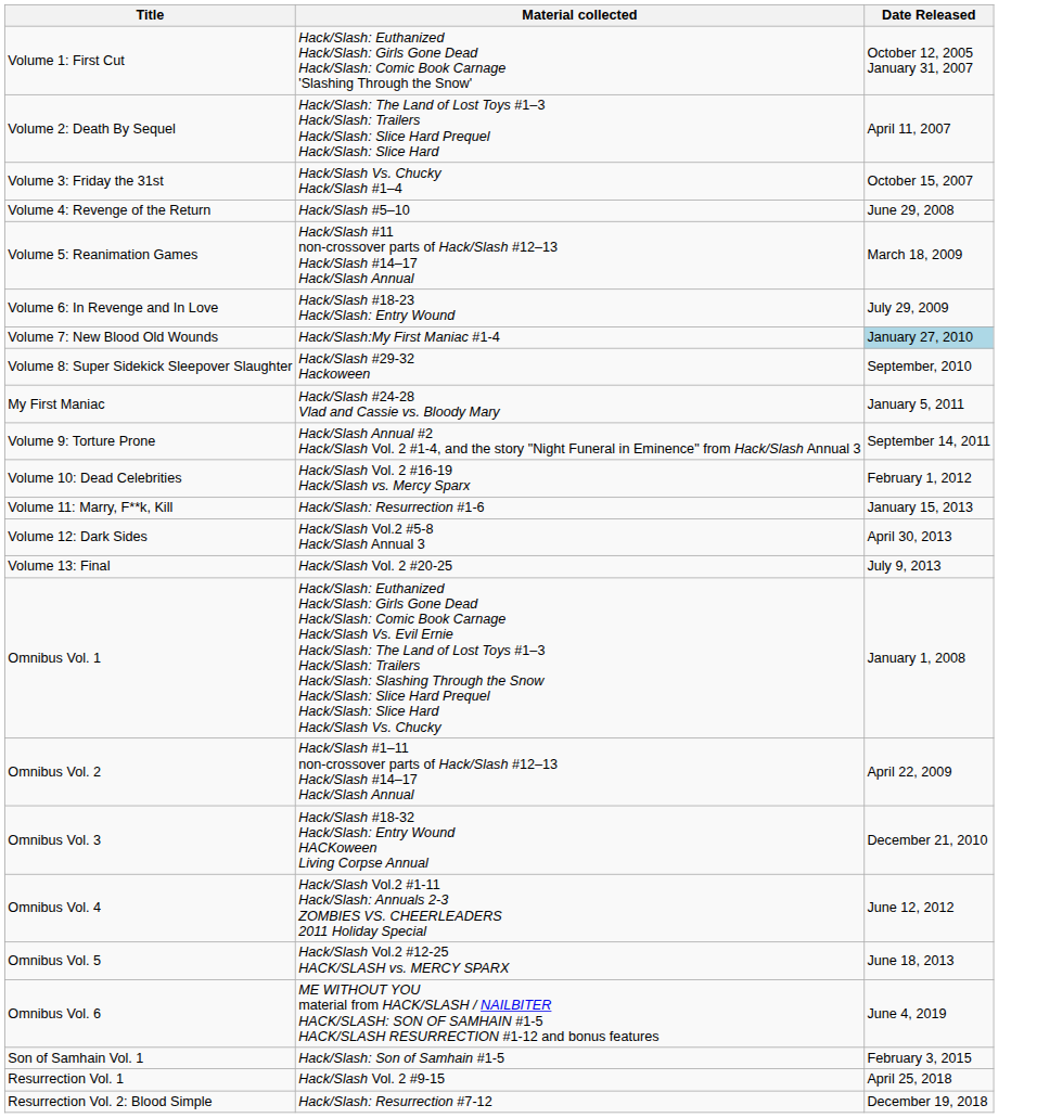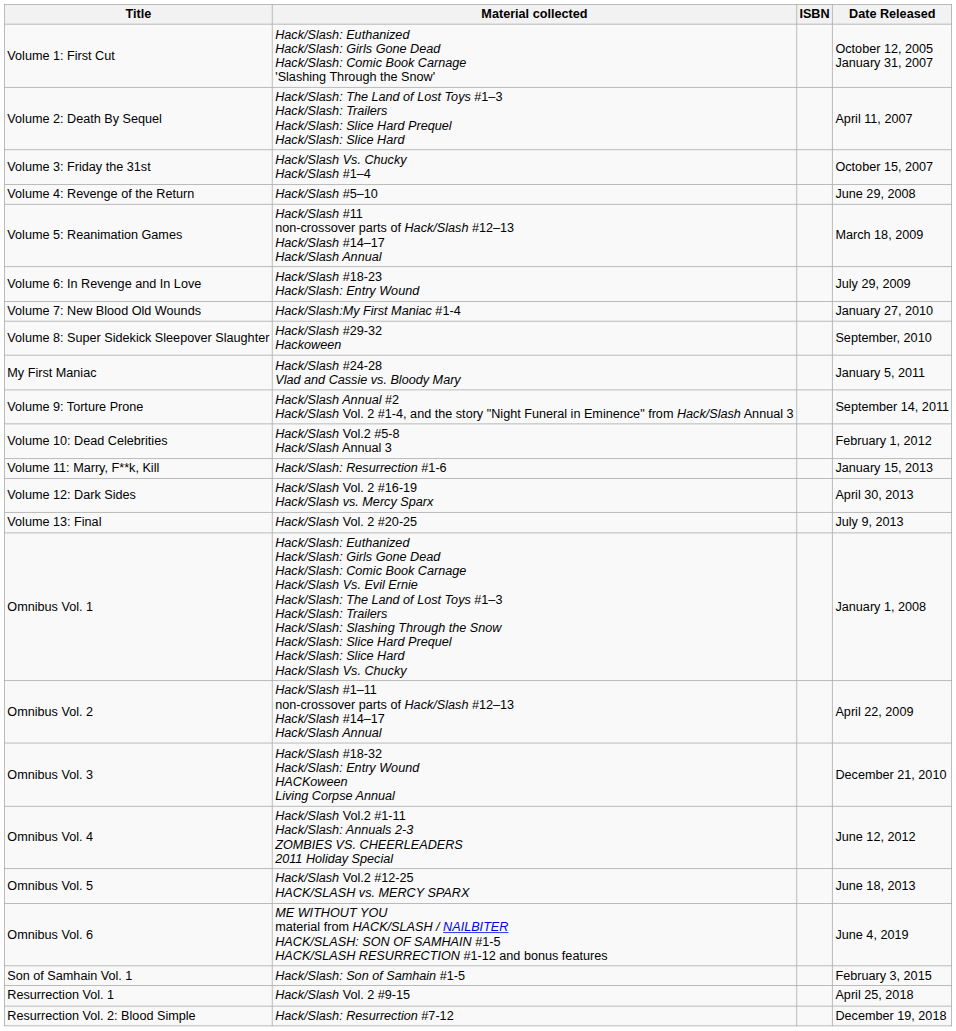+ column: ISBN
Volume 7: New Blood Old Wounds | Date Released: lightblue background -> no background
Volume 10: Dead Celebrities | Material collected: Hack/Slash Vol. 2 #16-19 Hack/Slash vs. Mercy Sparx -> Hack/Slash Vol.2 #5-8 Hack/Slash Annual 3
Volume 12: Dark Sides | Material collected: Hack/Slash Vol.2 #5-8 Hack/Slash Annual 3 -> Hack/Slash Vol. 2 #16-19 Hack/Slash vs. Mercy Sparx
